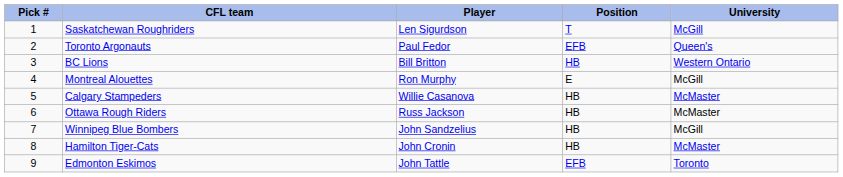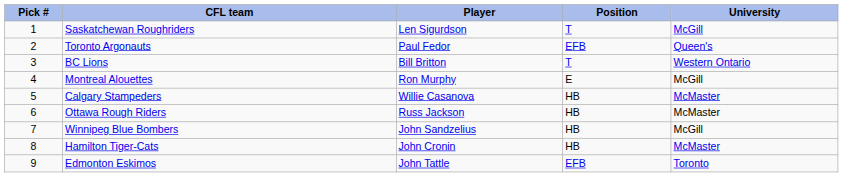BC Lions | Position: HB -> T
